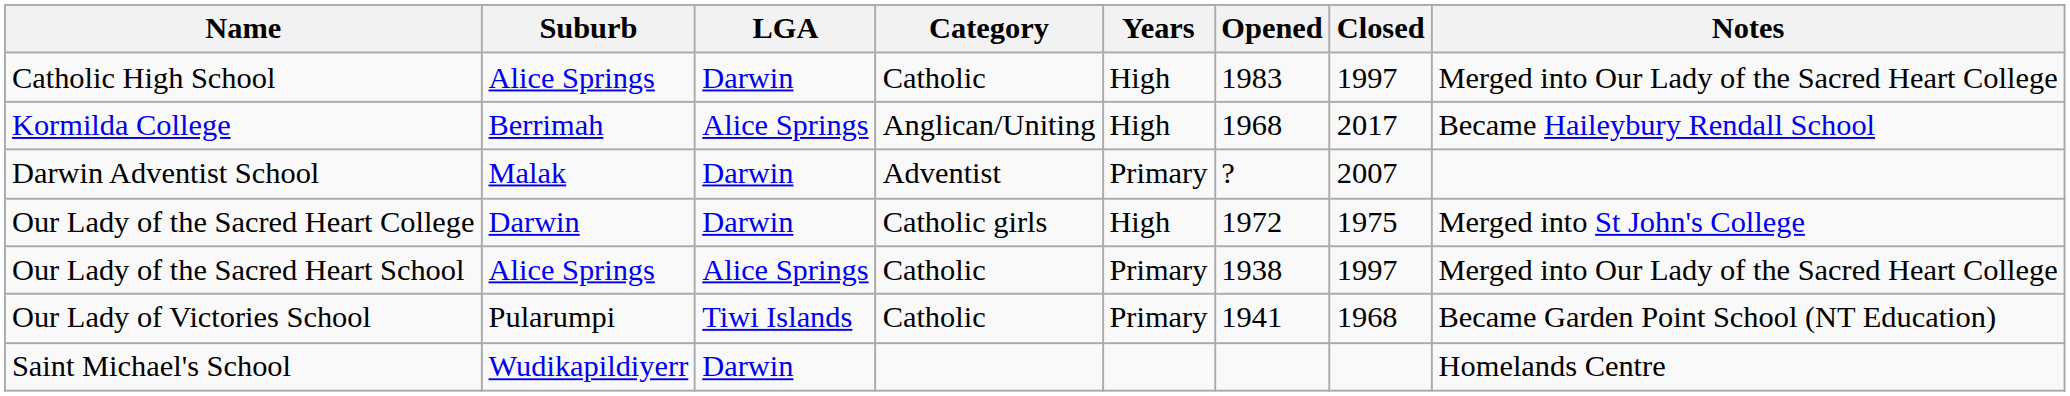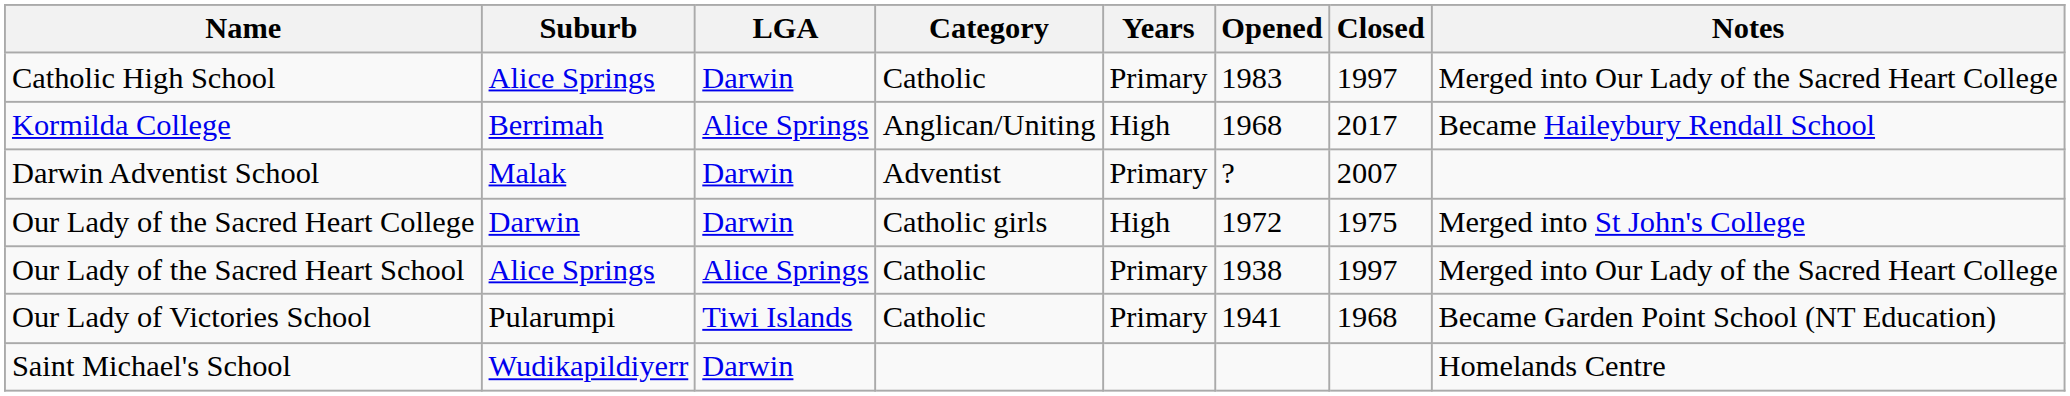Catholic High School | Years: High -> Primary
